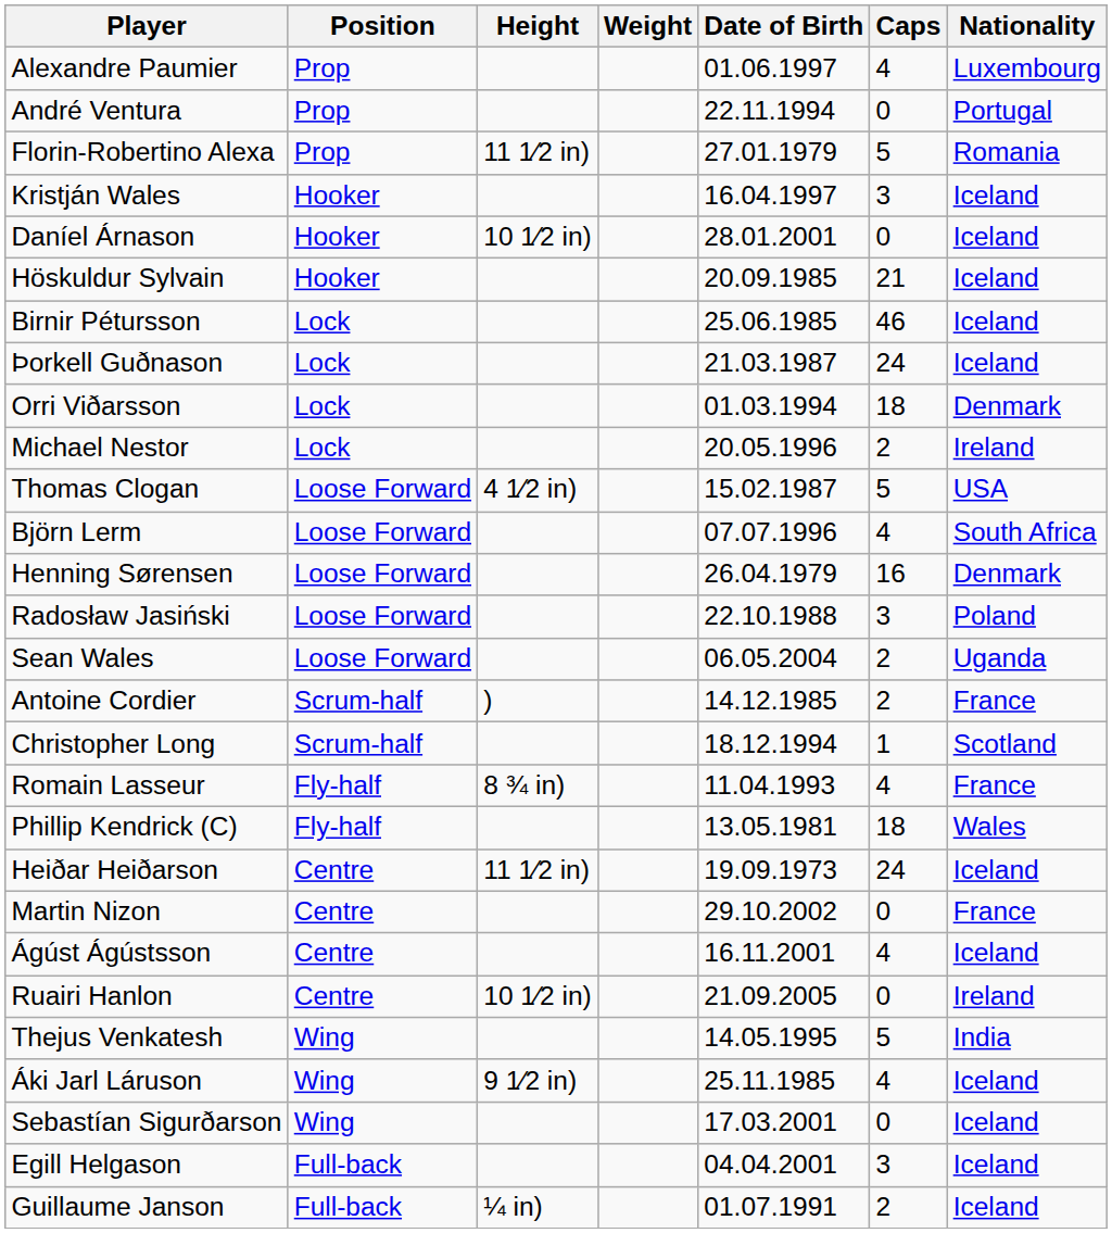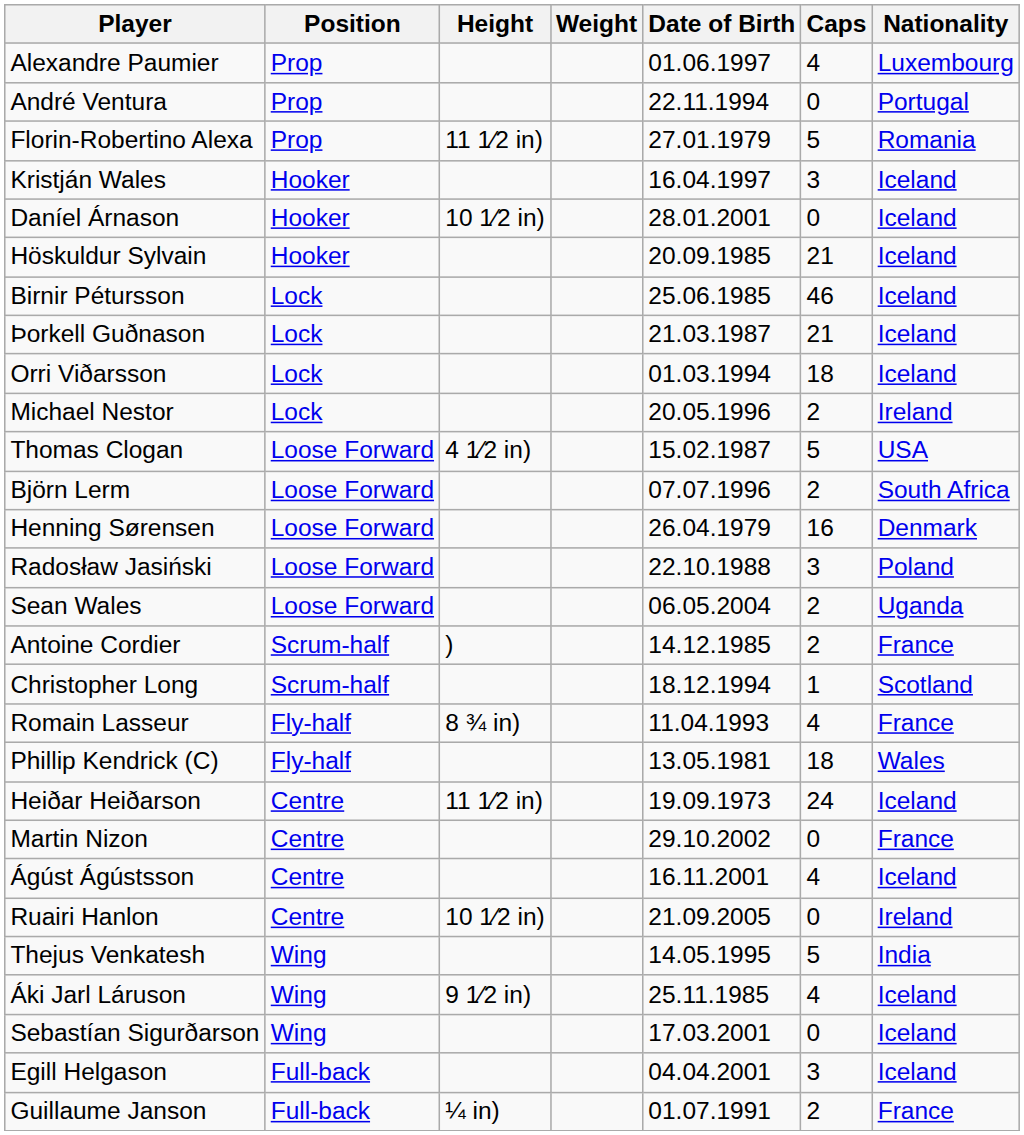Þorkell Guðnason | Caps: 24 -> 21
Orri Viðarsson | Nationality: Denmark -> Iceland
Björn Lerm | Caps: 4 -> 2
Guillaume Janson | Nationality: Iceland -> France
